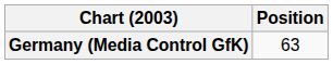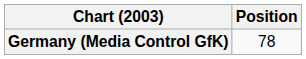Germany (Media Control GfK) | Position: 63 -> 78
